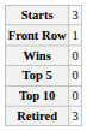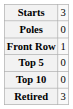+ row: Poles | 0
- row: Wins | 0
